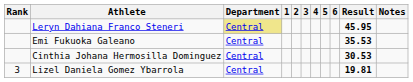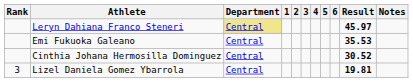Leryn Dahiana Franco Steneri | Result: 45.95 -> 45.97
Cinthia Johana Hermosilla Dominguez | Result: 30.53 -> 30.52
